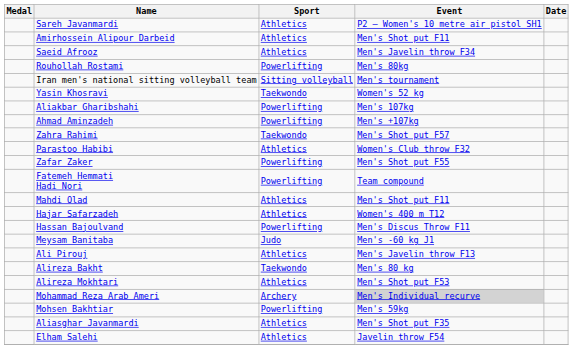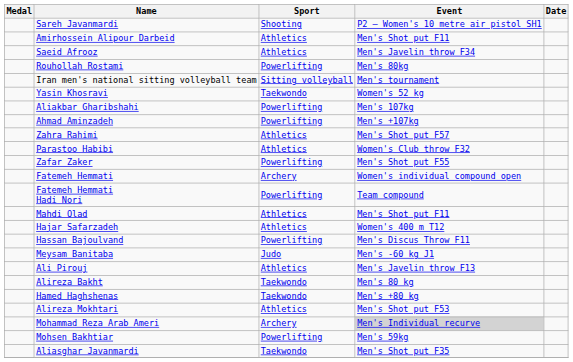Sareh Javanmardi | Sport: Athletics -> Shooting
Zahra Rahimi | Sport: Taekwondo -> Athletics
+ row: Fatemeh Hemmati | Archery | Women's individual compound open
+ row: Hamed Haghshenas | Taekwondo | Men's +80 kg
Aliasghar Javanmardi | Sport: Athletics -> Taekwondo
- row: Elham Salehi | Athletics | Javelin throw F54
